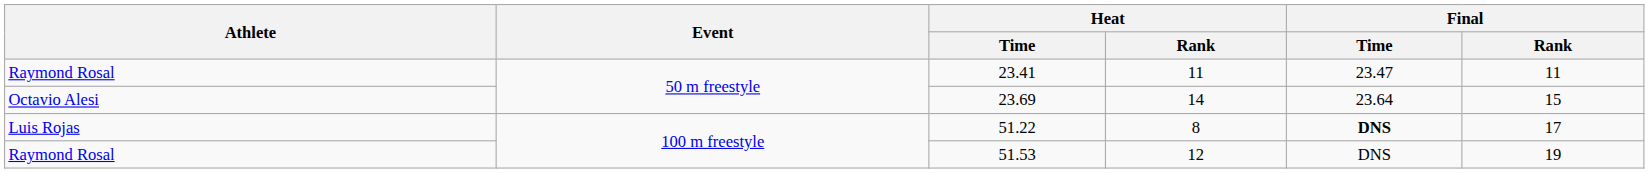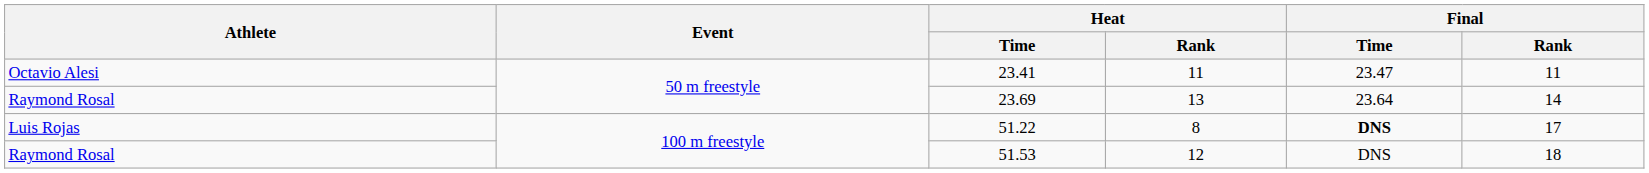23.41 | Athlete: Raymond Rosal -> Octavio Alesi
23.69 | Athlete: Octavio Alesi -> Raymond Rosal
23.69 | Heat / Rank: 14 -> 13
23.69 | Final / Rank: 15 -> 14
51.53 | Final / Rank: 19 -> 18
